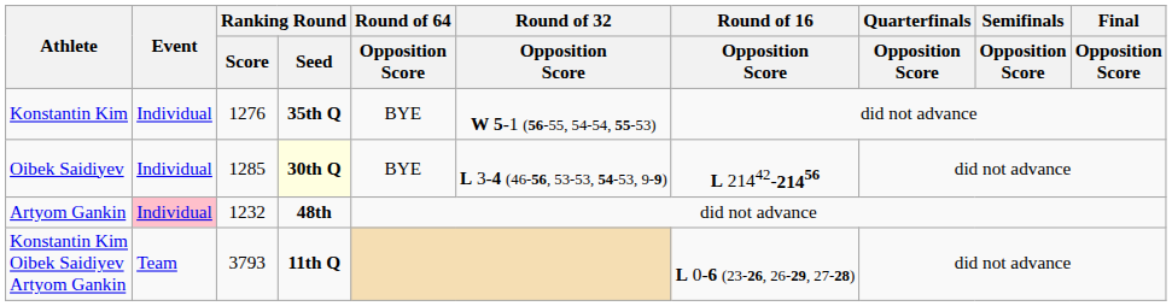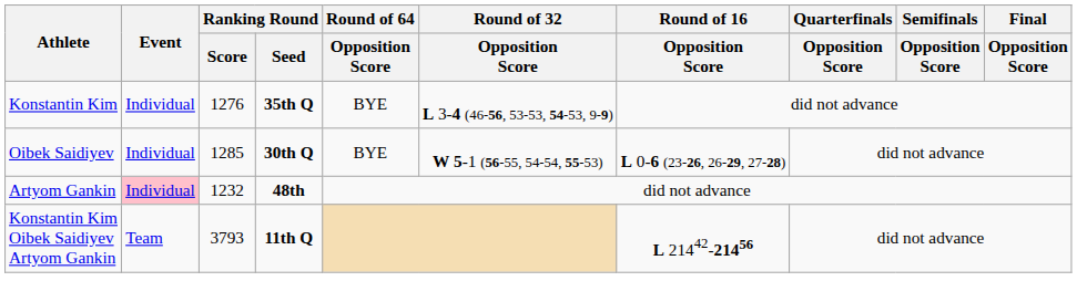Konstantin Kim | Round of 32 / Opposition Score: W 5-1 (56-55, 54-54, 55-53) -> L 3-4 (46-56, 53-53, 54-53, 9-9)
Oibek Saidiyev | Ranking Round / Seed: lightyellow background -> no background
Oibek Saidiyev | Round of 32 / Opposition Score: L 3-4 (46-56, 53-53, 54-53, 9-9) -> W 5-1 (56-55, 54-54, 55-53)
Oibek Saidiyev | Round of 16 / Opposition Score: L 21442-21456 -> L 0-6 (23-26, 26-29, 27-28)
Konstantin Kim Oibek Saidiyev Artyom Gankin | Round of 16 / Opposition Score: L 0-6 (23-26, 26-29, 27-28) -> L 21442-21456
